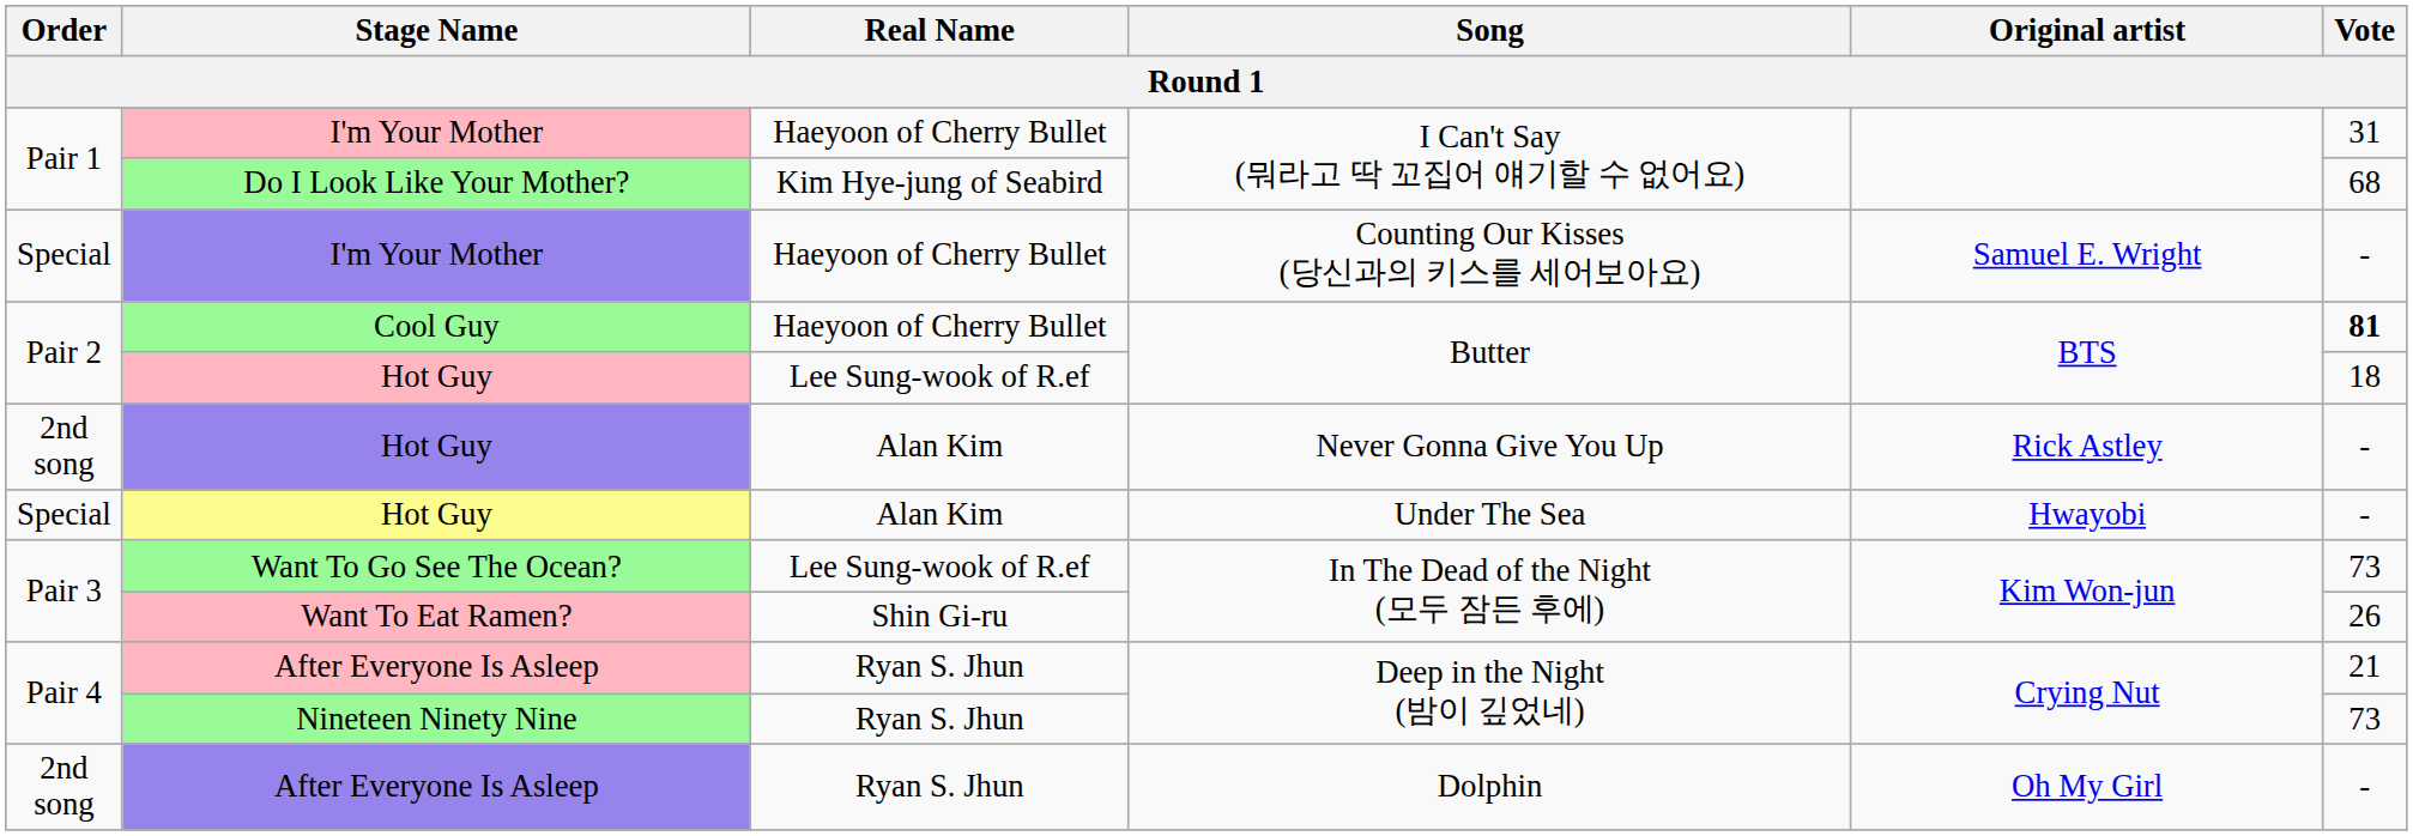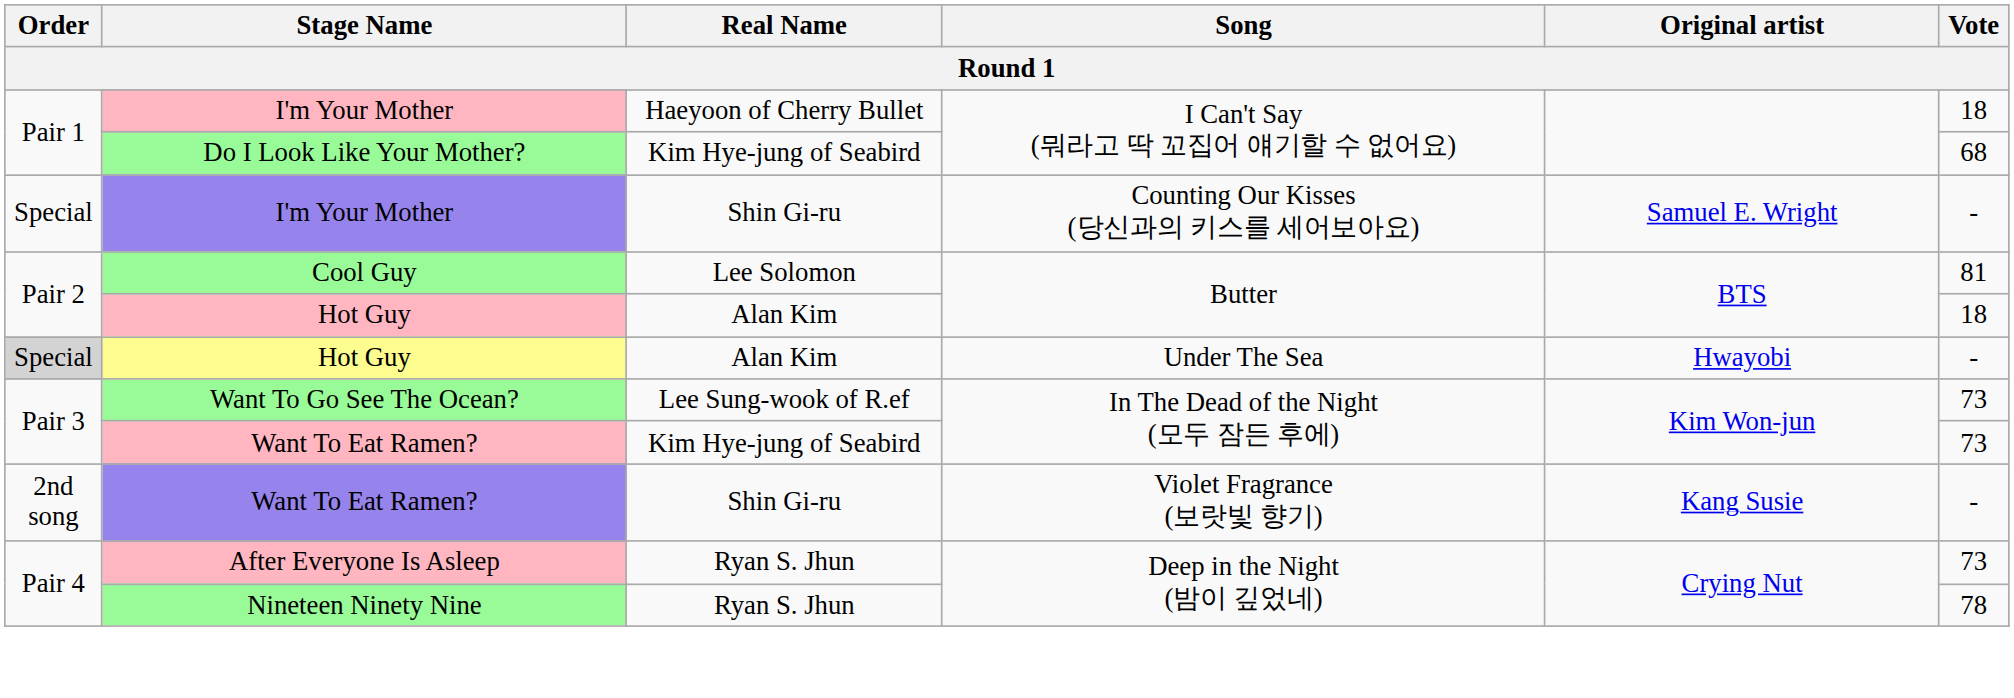I'm Your Mother / I Can't Say (뭐라고 딱 꼬집어 얘기할 수 없어요) | Vote: 31 -> 18
Counting Our Kisses (당신과의 키스를 세어보아요) | Real Name: Haeyoon of Cherry Bullet -> Shin Gi-ru
Cool Guy / Butter | Real Name: Haeyoon of Cherry Bullet -> Lee Solomon
Cool Guy / Butter | Vote: bold -> normal
Hot Guy / Butter | Real Name: Lee Sung-wook of R.ef -> Alan Kim
- row: 2nd song | Hot Guy | Alan Kim | Never Gonna Give You Up | Rick Astley | -
Under The Sea | Order: no background -> lightgrey background
Want To Eat Ramen? / In The Dead of the Night (모두 잠든 후에) | Real Name: Shin Gi-ru -> Kim Hye-jung of Seabird
Want To Eat Ramen? / In The Dead of the Night (모두 잠든 후에) | Vote: 26 -> 73
+ row: 2nd song | Want To Eat Ramen? | Shin Gi-ru | Violet Fragrance (보랏빛 향기) | Kang Susie | -
After Everyone Is Asleep / Deep in the Night (밤이 깊었네) | Vote: 21 -> 73
Nineteen Ninety Nine / Deep in the Night (밤이 깊었네) | Vote: 73 -> 78
- row: 2nd song | After Everyone Is Asleep | Ryan S. Jhun | Dolphin | Oh My Girl | -
